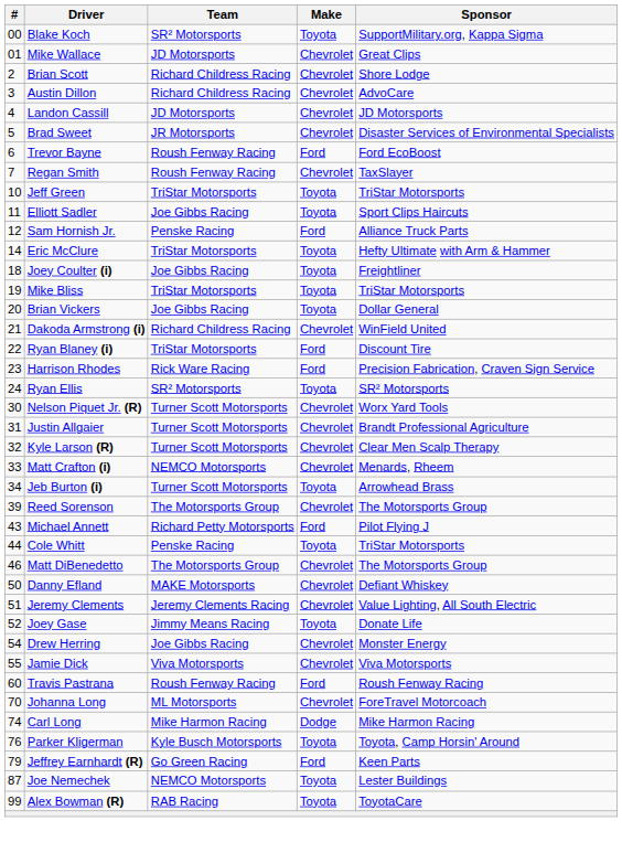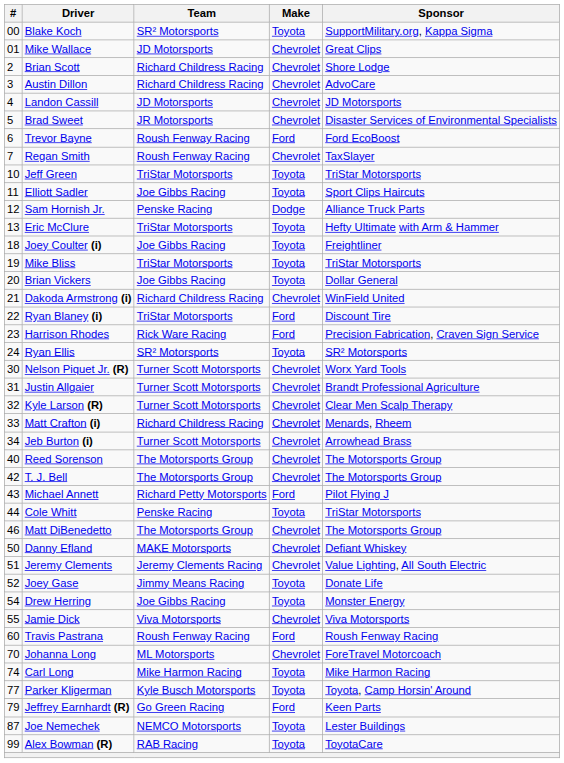Sam Hornish Jr. | Make: Ford -> Dodge
Eric McClure | #: 14 -> 13
Matt Crafton (i) | Team: NEMCO Motorsports -> Richard Childress Racing
Jeb Burton (i) | Make: Toyota -> Chevrolet
Reed Sorenson | #: 39 -> 40
+ row: 42 | T. J. Bell | The Motorsports Group | Chevrolet | The Motorsports Group
Drew Herring | Make: Chevrolet -> Toyota
Carl Long | Make: Dodge -> Toyota
Parker Kligerman | #: 76 -> 77
